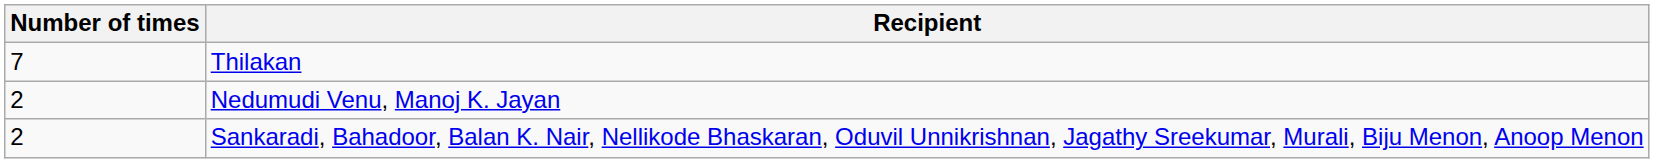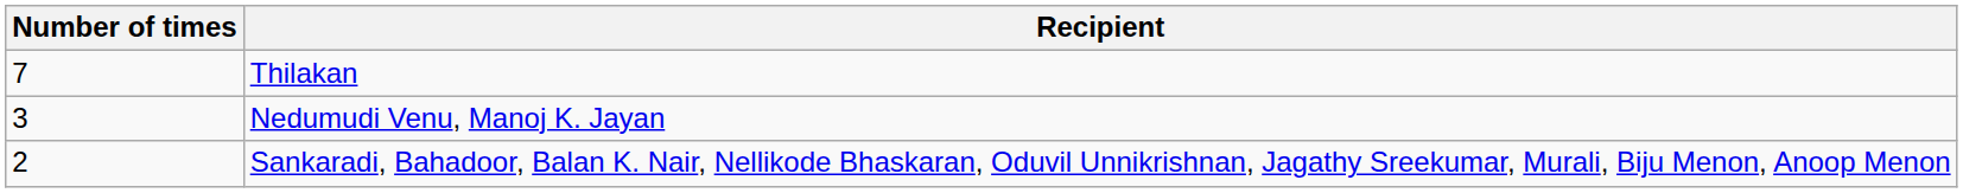Nedumudi Venu, Manoj K. Jayan | Number of times: 2 -> 3
